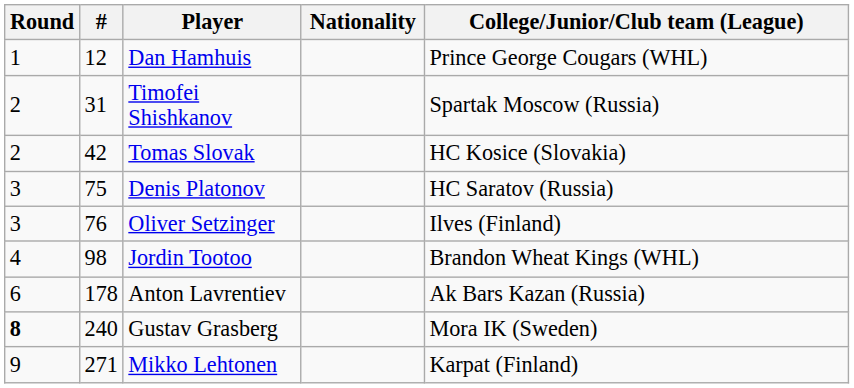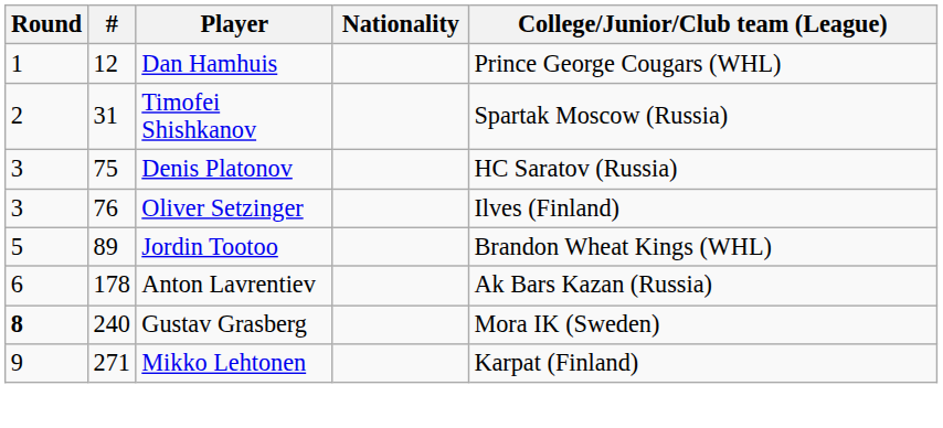- row: 2 | 42 | Tomas Slovak | HC Kosice (Slovakia)
Jordin Tootoo | Round: 4 -> 5
Jordin Tootoo | #: 98 -> 89
